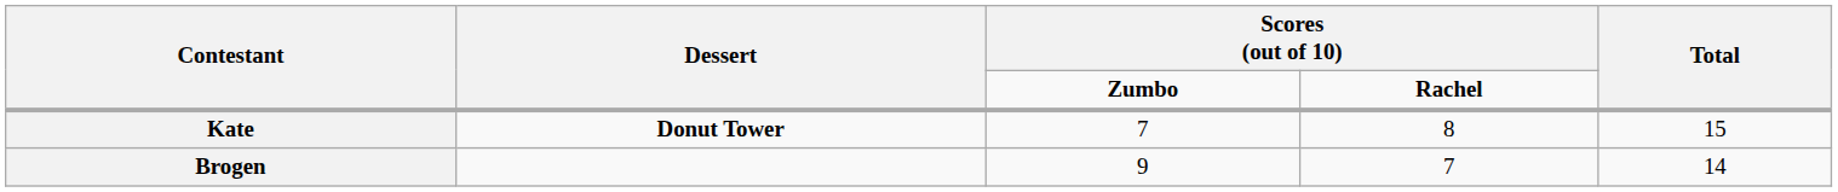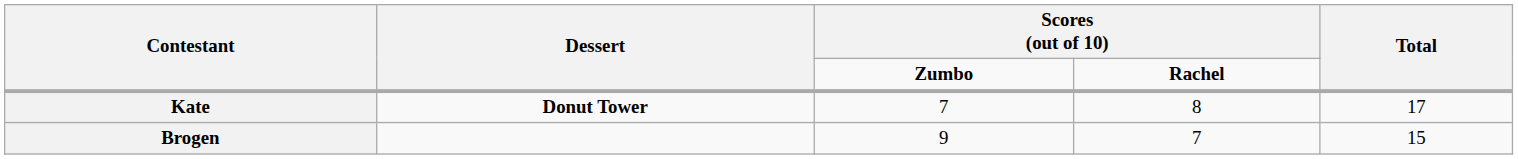Kate | Total: 15 -> 17
Brogen | Total: 14 -> 15
